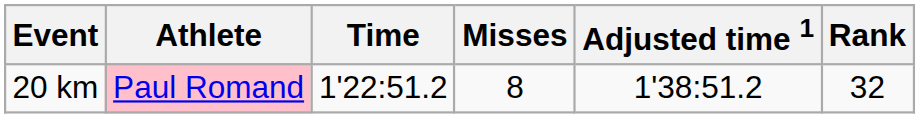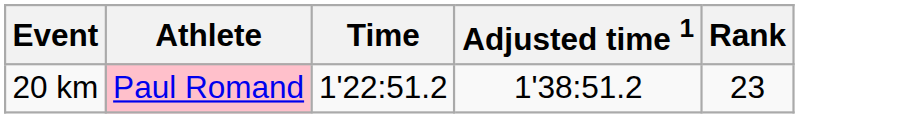- column: Misses | 8
20 km | Rank: 32 -> 23
